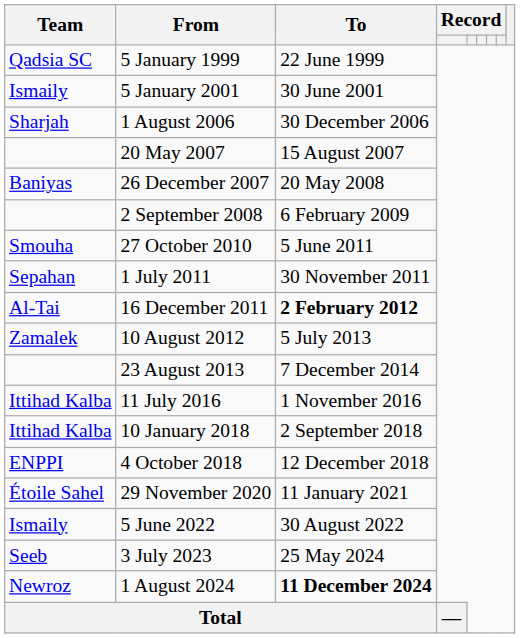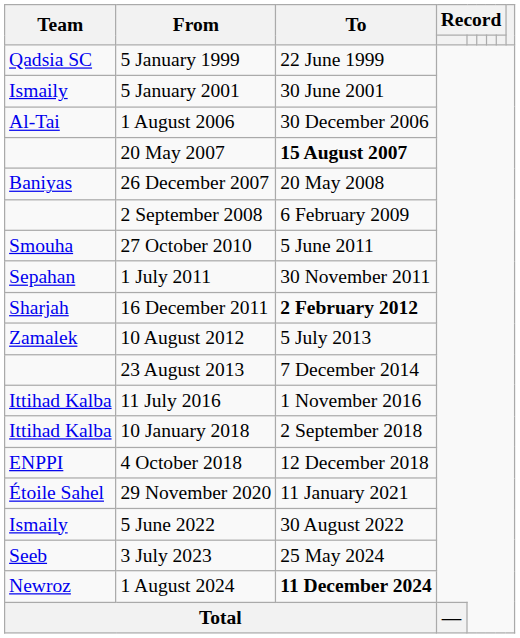1 August 2006 | Team: Sharjah -> Al-Tai
20 May 2007 | To: normal -> bold
16 December 2011 | Team: Al-Tai -> Sharjah
